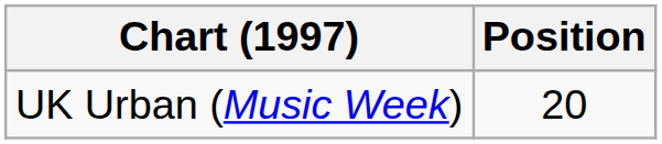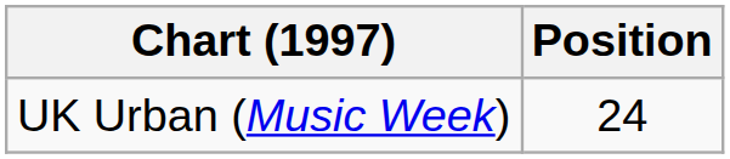UK Urban (Music Week) | Position: 20 -> 24
